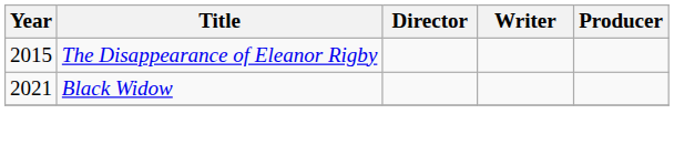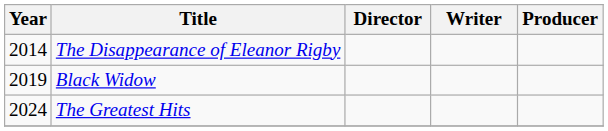The Disappearance of Eleanor Rigby | Year: 2015 -> 2014
Black Widow | Year: 2021 -> 2019
+ row: 2024 | The Greatest Hits
